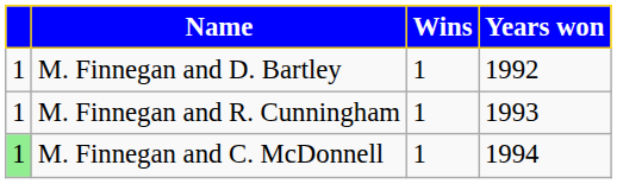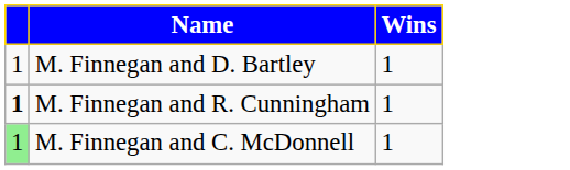- column: Years won | 1992 | 1993 | 1994
M. Finnegan and R. Cunningham | column 1: normal -> bold
